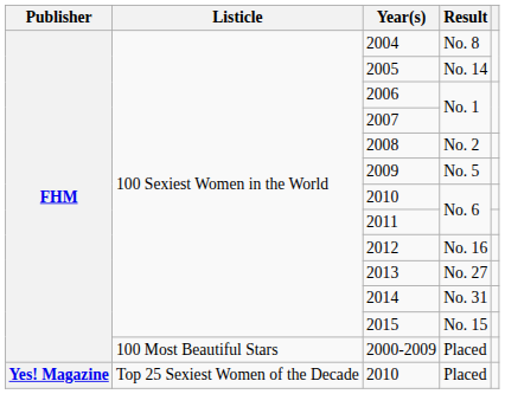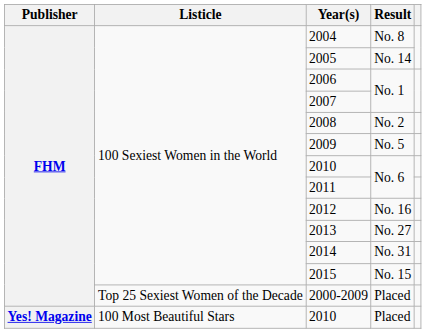2000-2009 | Listicle: 100 Most Beautiful Stars -> Top 25 Sexiest Women of the Decade
2010 / Placed | Listicle: Top 25 Sexiest Women of the Decade -> 100 Most Beautiful Stars
